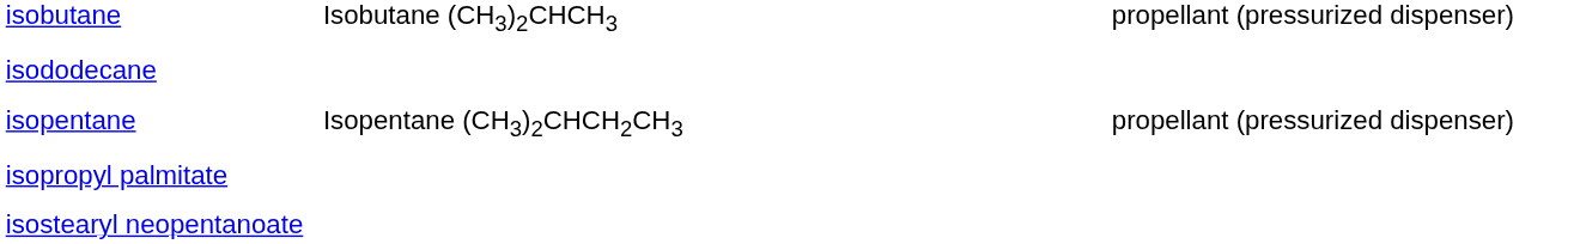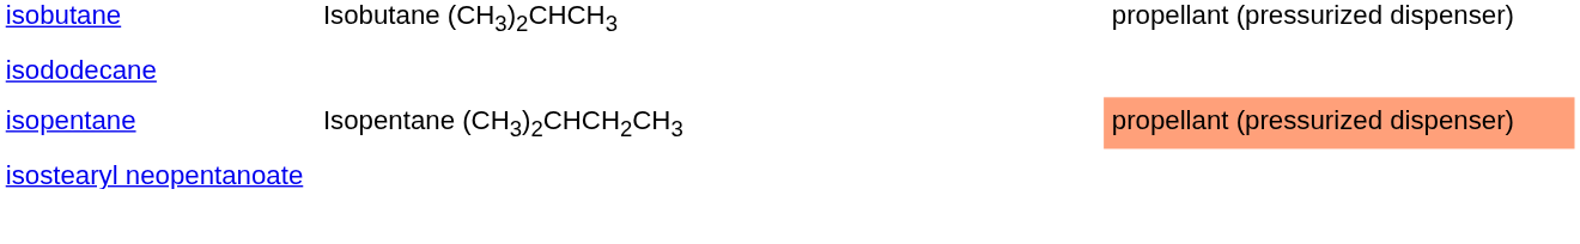isopentane | column 3: no background -> lightsalmon background
- row: isopropyl palmitate
